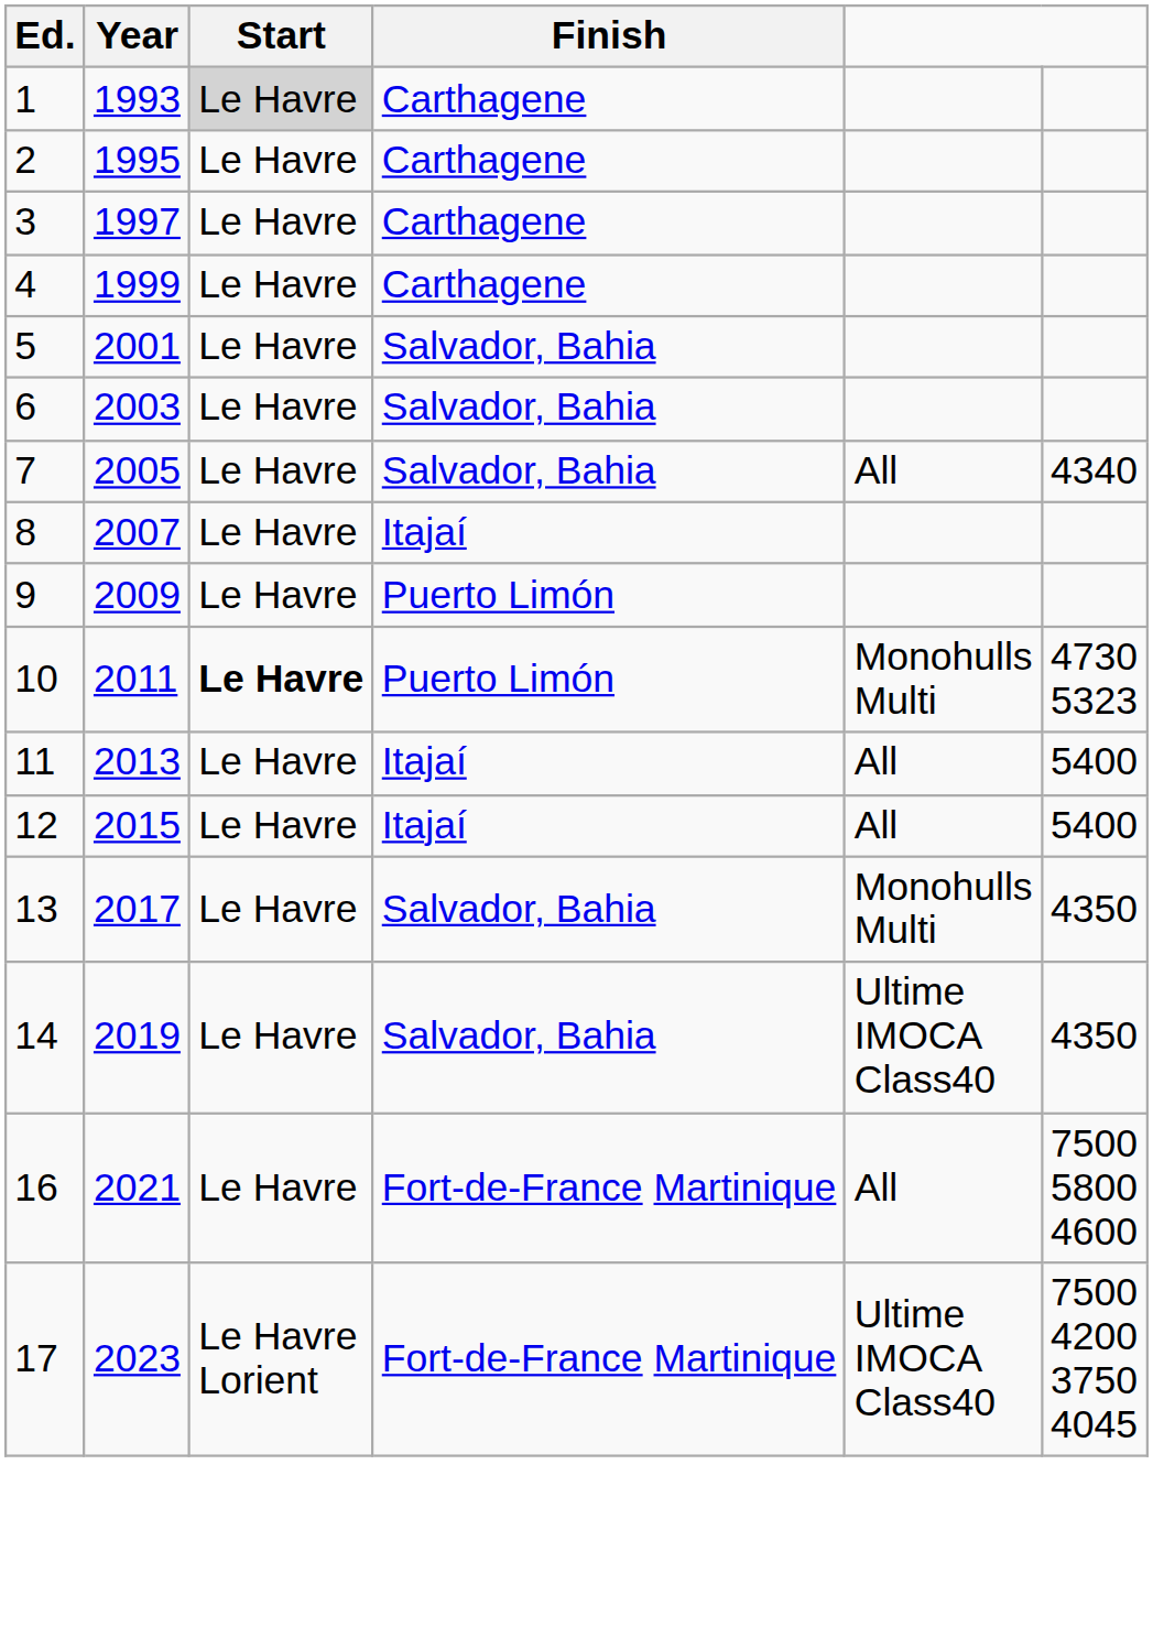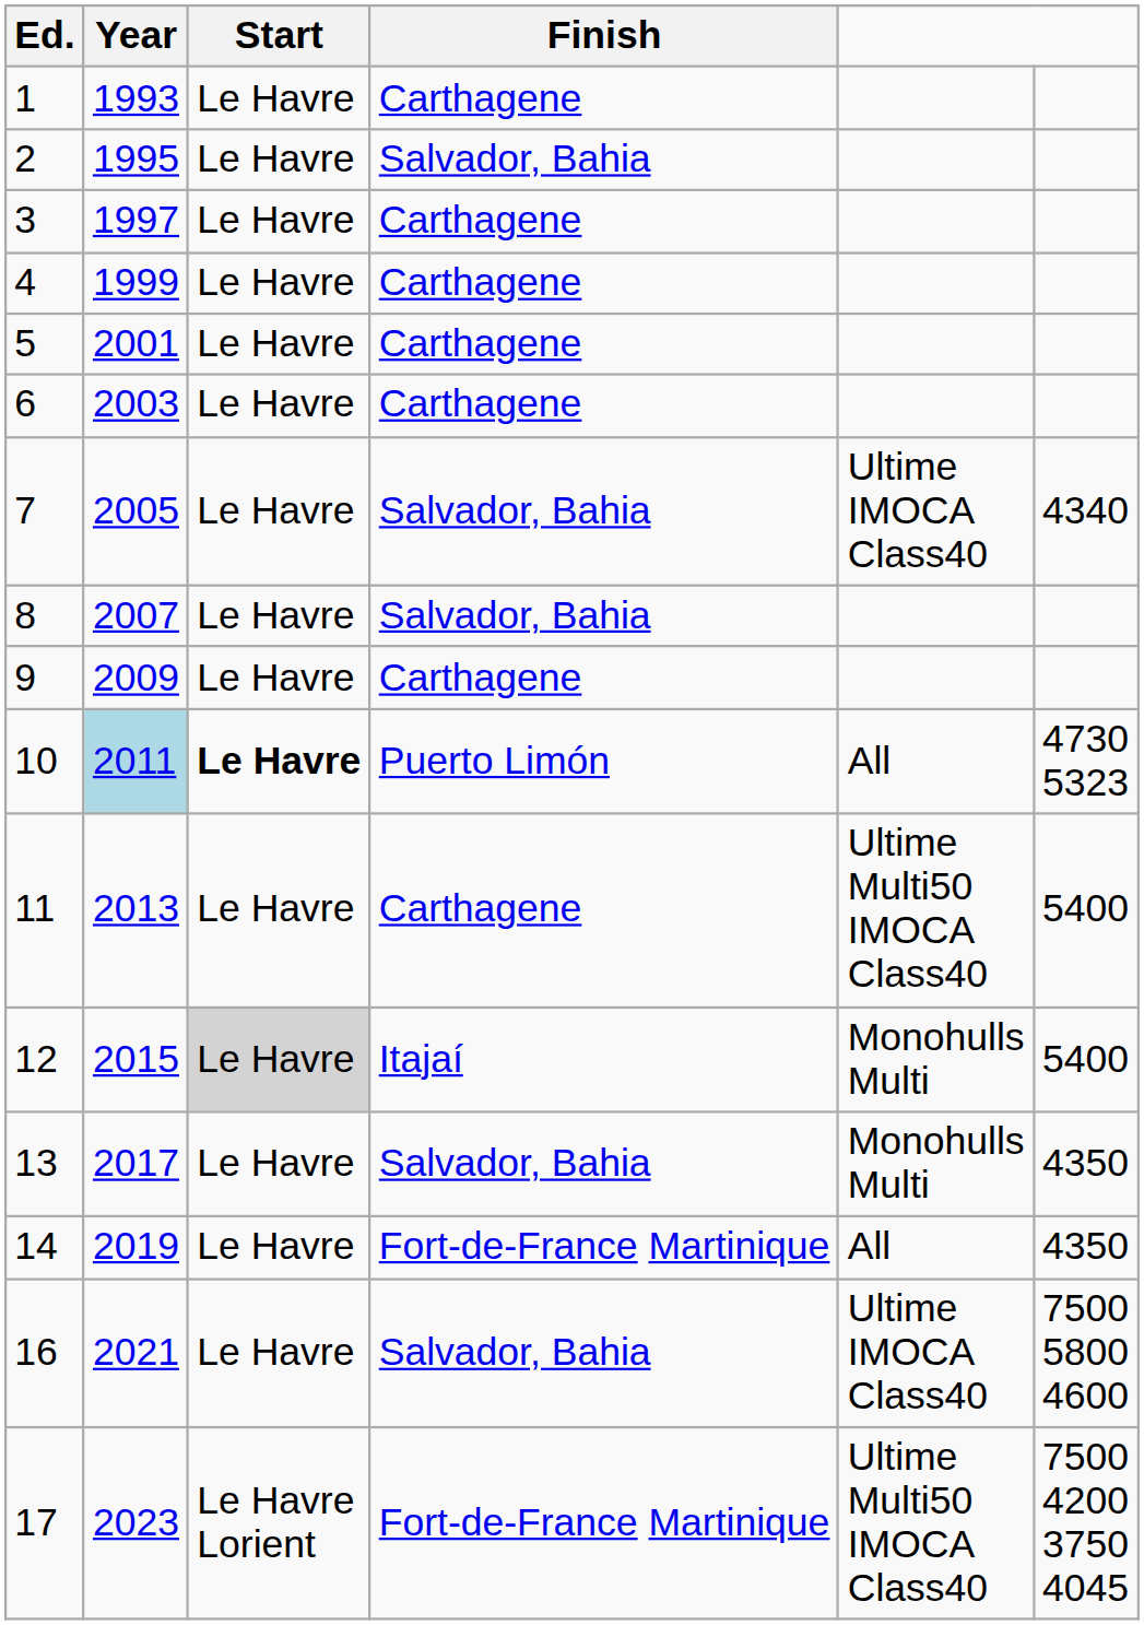1 | Start: lightgrey background -> no background
2 | Finish: Carthagene -> Salvador, Bahia
5 | Finish: Salvador, Bahia -> Carthagene
6 | Finish: Salvador, Bahia -> Carthagene
7 | column 5: All -> Ultime IMOCA Class40
8 | Finish: Itajaí -> Salvador, Bahia
9 | Finish: Puerto Limón -> Carthagene
10 | Year: no background -> lightblue background
10 | column 5: Monohulls Multi -> All
11 | Finish: Itajaí -> Carthagene
11 | column 5: All -> Ultime Multi50 IMOCA Class40
12 | Start: no background -> lightgrey background
12 | column 5: All -> Monohulls Multi
14 | Finish: Salvador, Bahia -> Fort-de-France Martinique
14 | column 5: Ultime IMOCA Class40 -> All
16 | Finish: Fort-de-France Martinique -> Salvador, Bahia
16 | column 5: All -> Ultime IMOCA Class40
17 | column 5: Ultime IMOCA Class40 -> Ultime Multi50 IMOCA Class40
